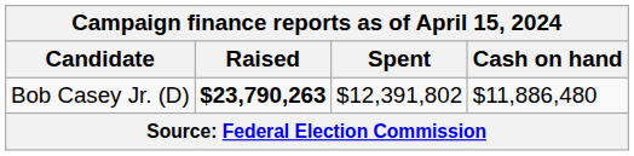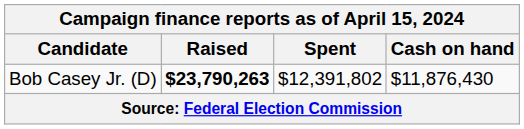Bob Casey Jr. (D) | Cash on hand: $11,886,480 -> $11,876,430
